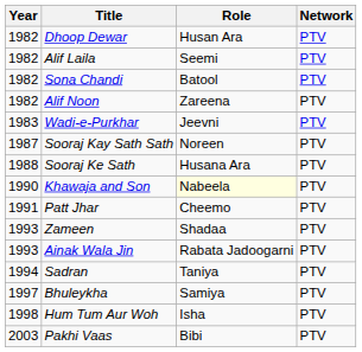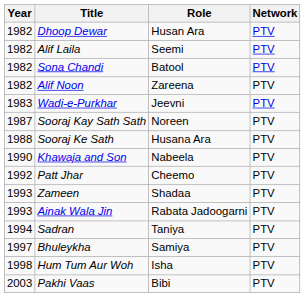Khawaja and Son | Role: lightyellow background -> no background
Patt Jhar | Year: 1991 -> 1992
